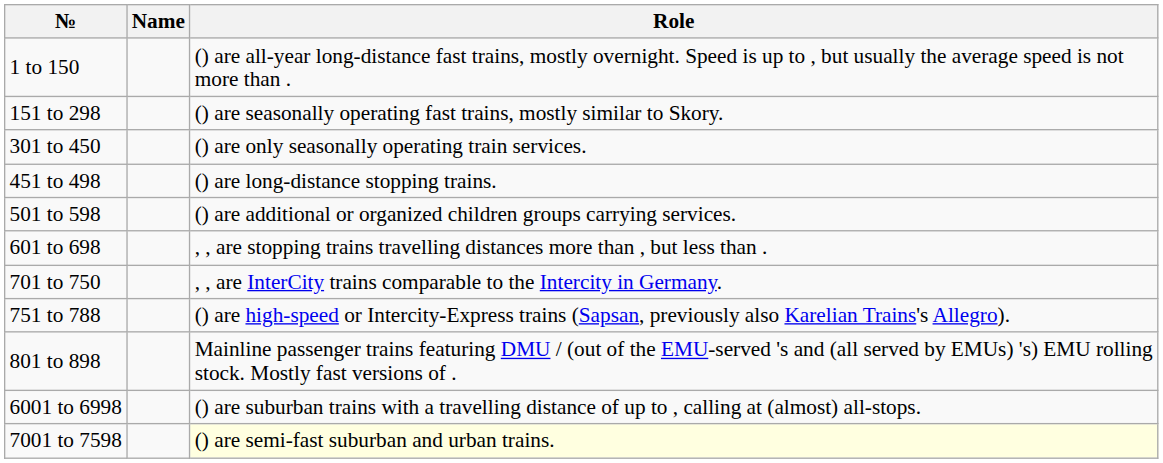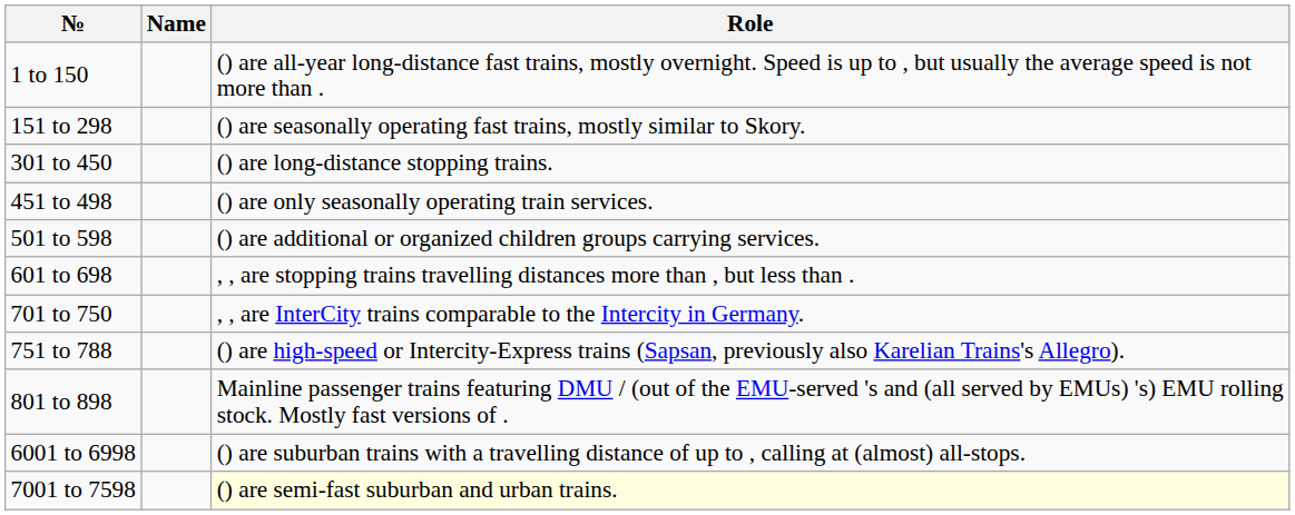301 to 450 | Role: () are only seasonally operating train services. -> () are long-distance stopping trains.
451 to 498 | Role: () are long-distance stopping trains. -> () are only seasonally operating train services.
